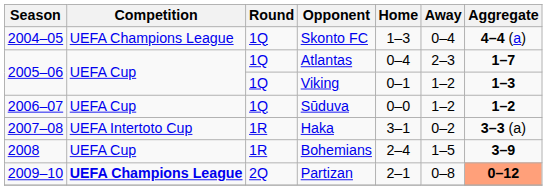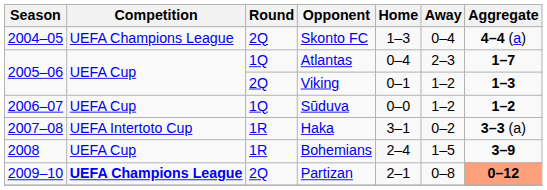Skonto FC | Round: 1Q -> 2Q
Viking | Round: 1Q -> 2Q
